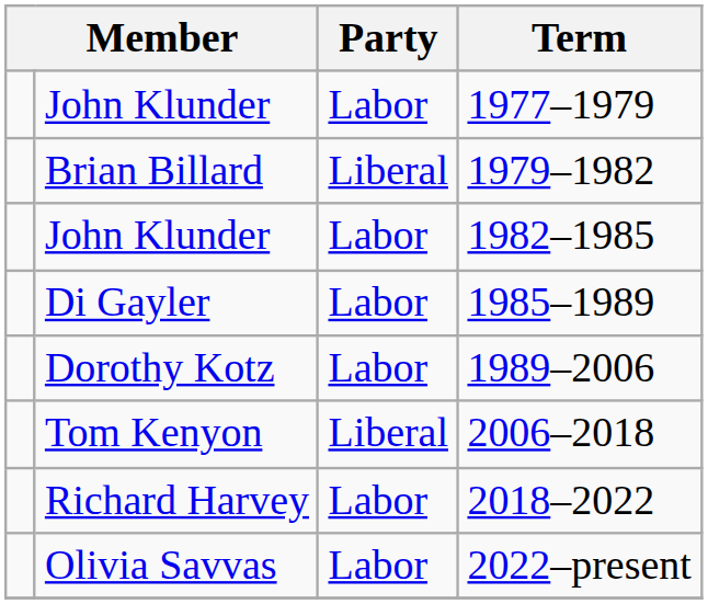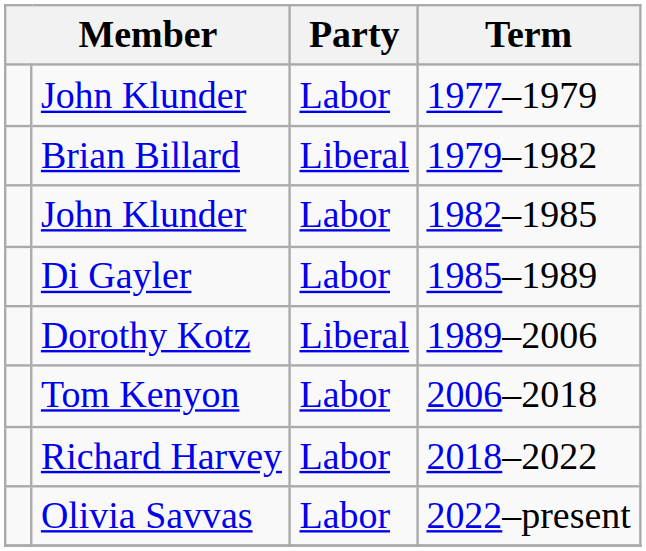1989–2006 | Party: Labor -> Liberal
2006–2018 | Party: Liberal -> Labor
